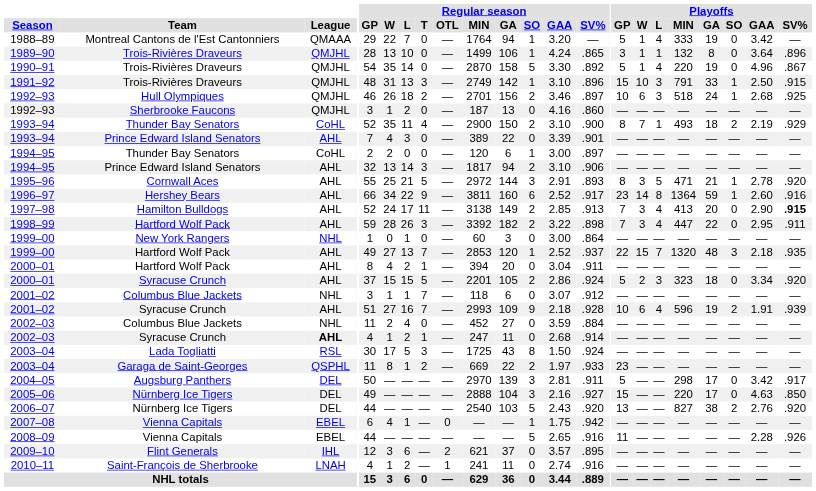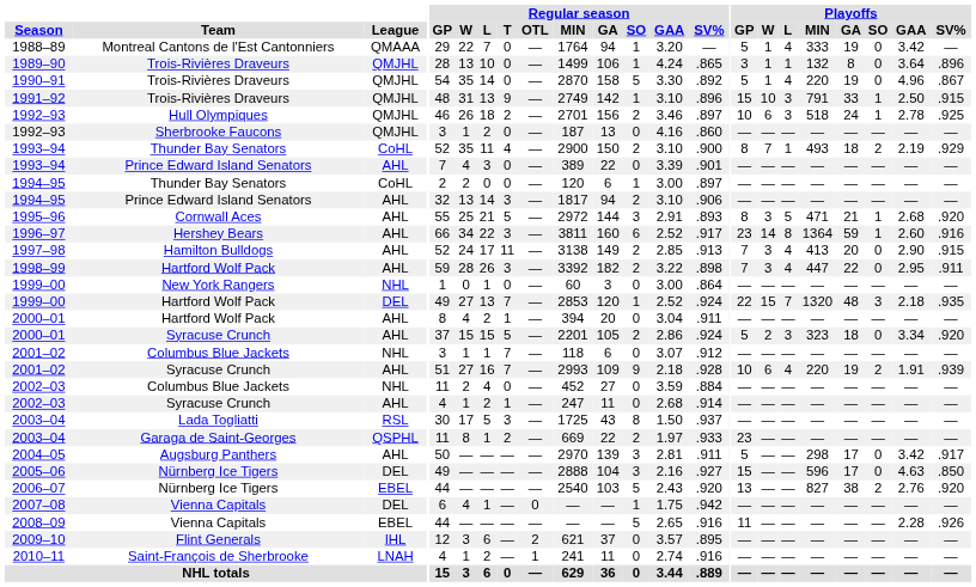1991–92 | Regular season / T: 3 -> 9
1992–93 / Hull Olympiques | Playoffs / GAA: 2.68 -> 2.78
1995–96 | Playoffs / GAA: 2.78 -> 2.68
1996–97 | Regular season / T: 9 -> 3
1997–98 | Playoffs / SV%: bold -> normal
1999–00 / Hartford Wolf Pack | League: AHL -> DEL
1999–00 / Hartford Wolf Pack | Regular season / SV%: .937 -> .924
2001–02 / Syracuse Crunch | Playoffs / MIN: 596 -> 220
2002–03 / Syracuse Crunch | League: bold -> normal
2003–04 / Lada Togliatti | Regular season / SV%: .924 -> .937
2004–05 | League: DEL -> AHL
2005–06 | Playoffs / MIN: 220 -> 596
2006–07 | League: DEL -> EBEL
2007–08 | League: EBEL -> DEL
